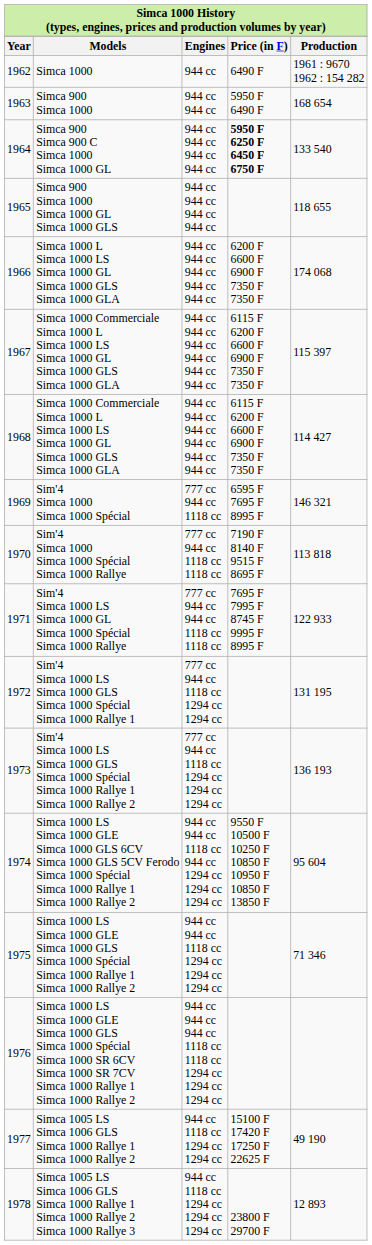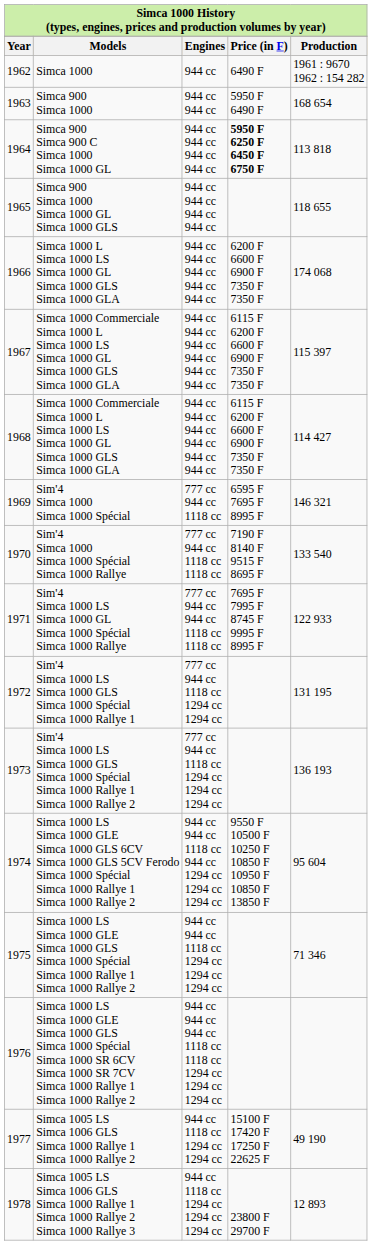Simca 900 Simca 900 C Simca 1000 Simca 1000 GL | Production: 133 540 -> 113 818
Sim'4 Simca 1000 Simca 1000 Spécial Simca 1000 Rallye | Production: 113 818 -> 133 540
